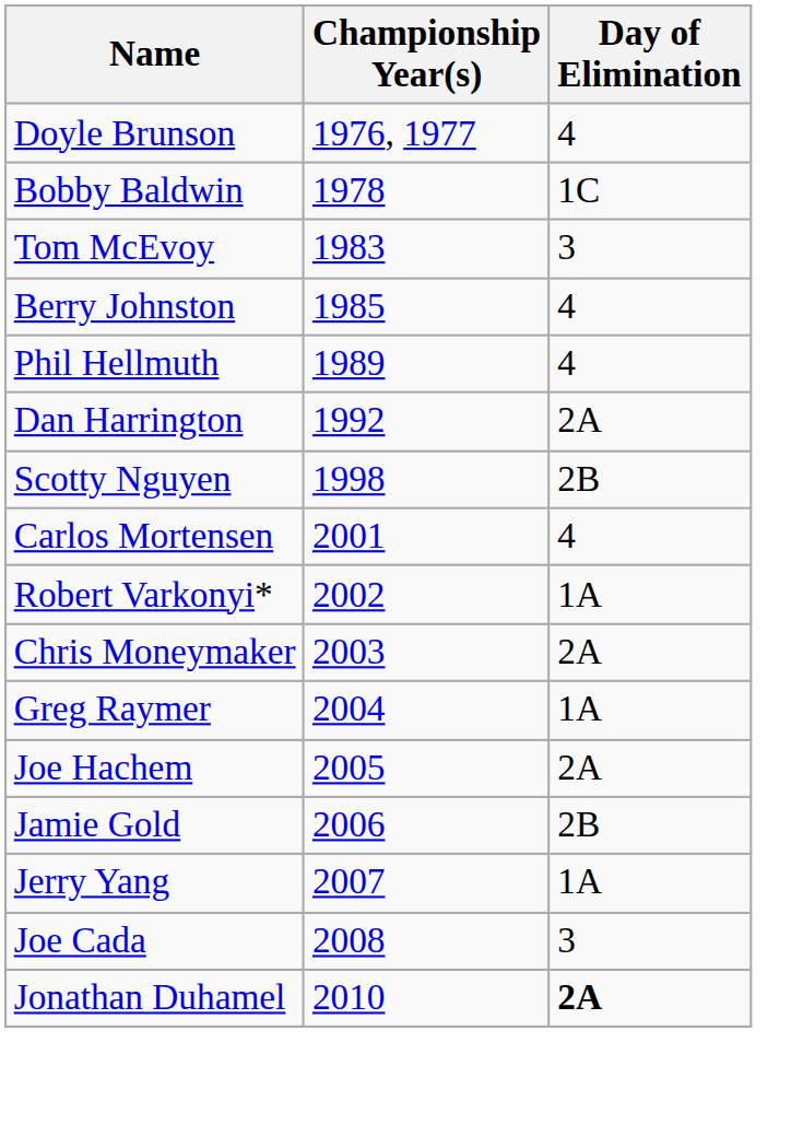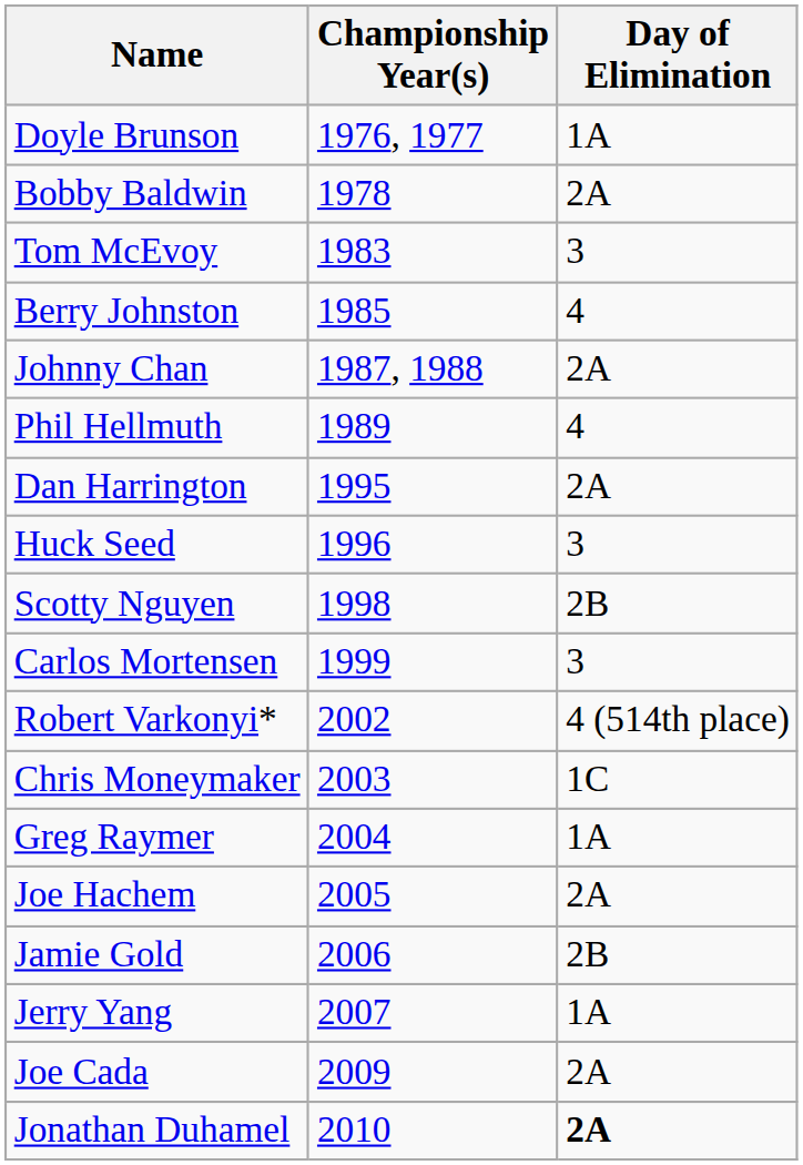Doyle Brunson | Day of Elimination: 4 -> 1A
Bobby Baldwin | Day of Elimination: 1C -> 2A
+ row: Johnny Chan | 1987, 1988 | 2A
Dan Harrington | Championship Year(s): 1992 -> 1995
+ row: Huck Seed | 1996 | 3
Carlos Mortensen | Championship Year(s): 2001 -> 1999
Carlos Mortensen | Day of Elimination: 4 -> 3
Robert Varkonyi* | Day of Elimination: 1A -> 4 (514th place)
Chris Moneymaker | Day of Elimination: 2A -> 1C
Joe Cada | Championship Year(s): 2008 -> 2009
Joe Cada | Day of Elimination: 3 -> 2A
